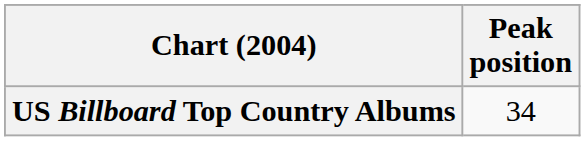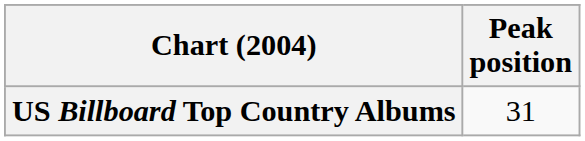US Billboard Top Country Albums | Peak position: 34 -> 31
